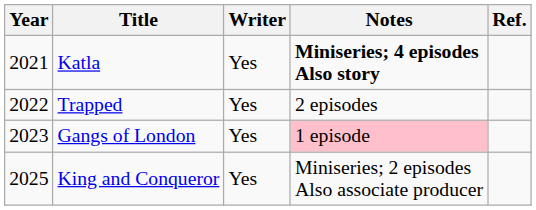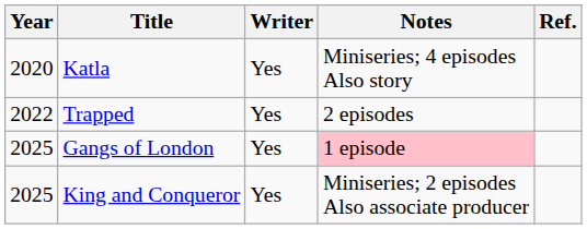Katla | Year: 2021 -> 2020
Katla | Notes: bold -> normal
Gangs of London | Year: 2023 -> 2025
